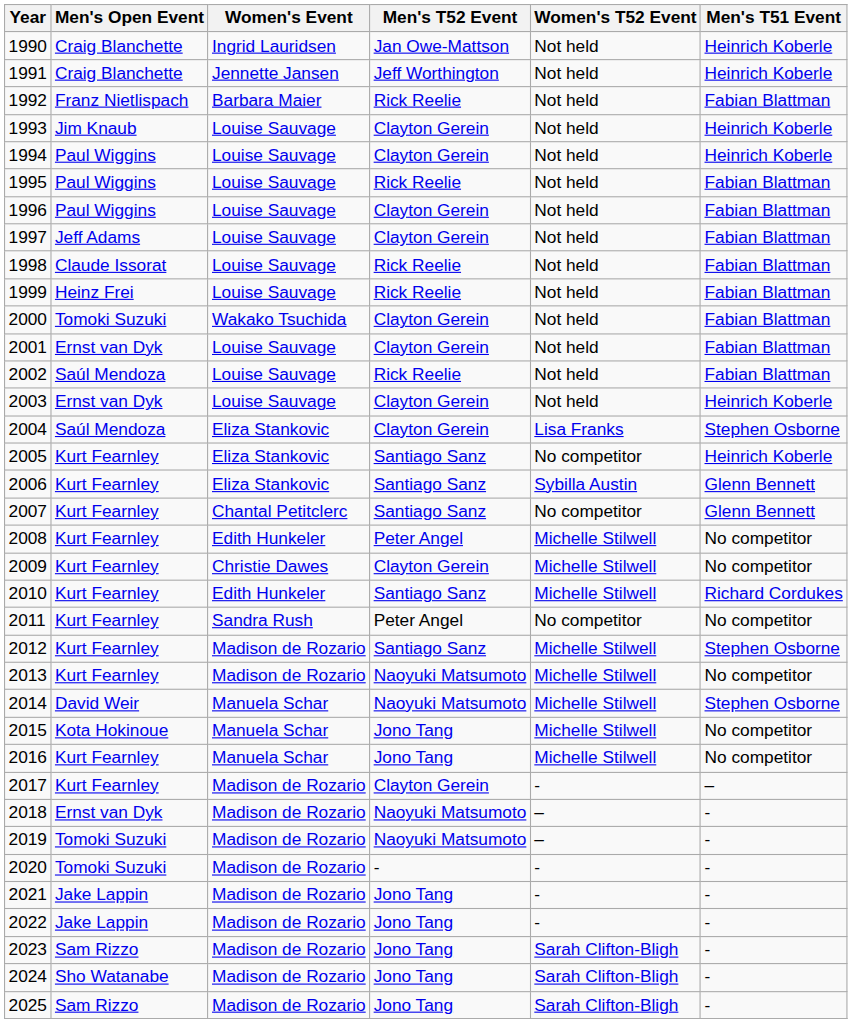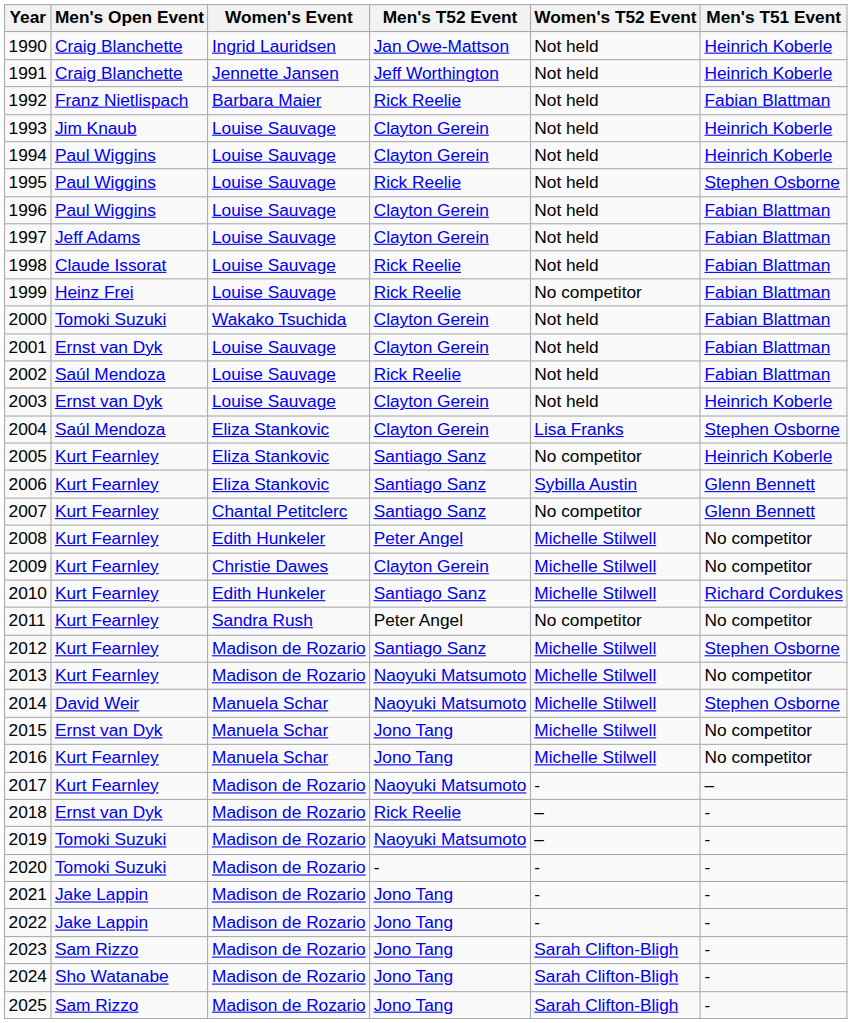1995 | Men's T51 Event: Fabian Blattman -> Stephen Osborne
1999 | Women's T52 Event: Not held -> No competitor
2015 | Men's Open Event: Kota Hokinoue -> Ernst van Dyk
2017 | Men's T52 Event: Clayton Gerein -> Naoyuki Matsumoto
2018 | Men's T52 Event: Naoyuki Matsumoto -> Rick Reelie
